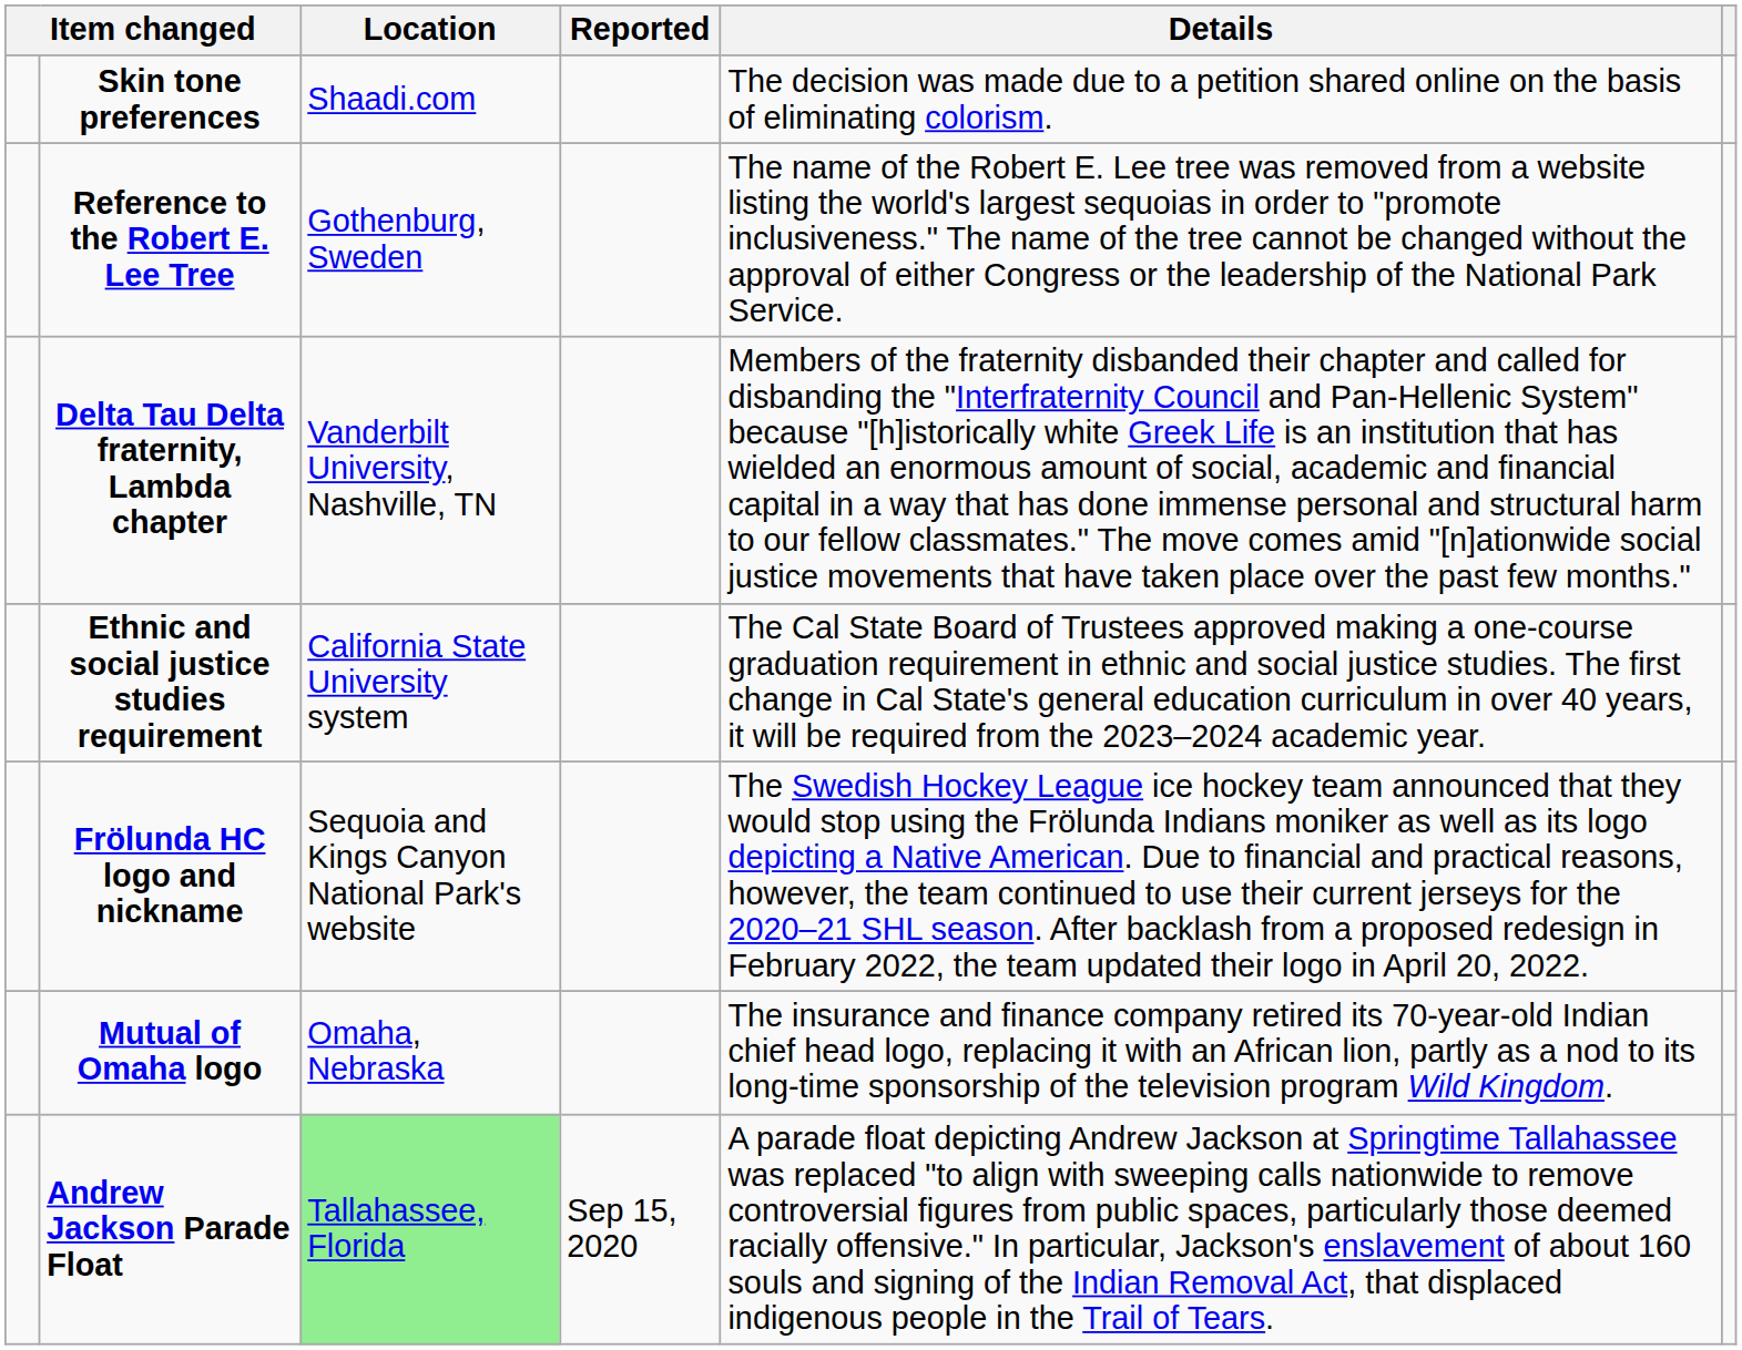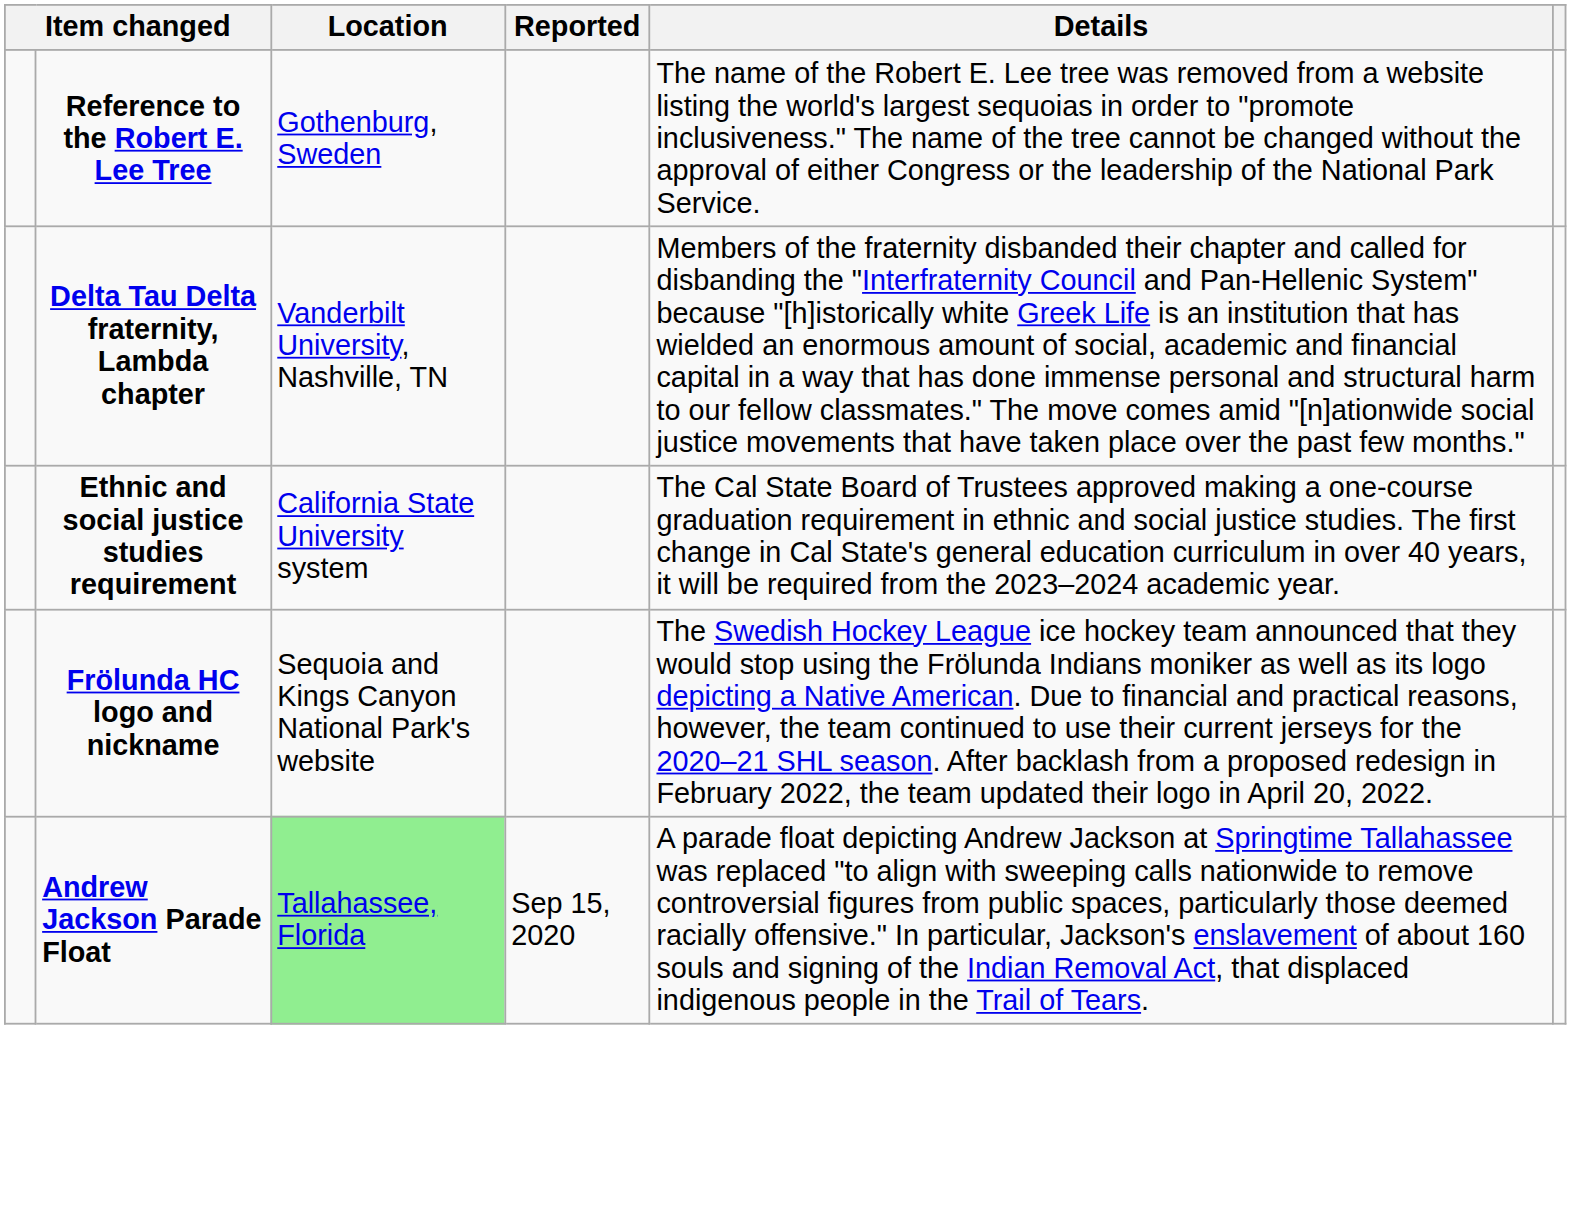- row: Skin tone preferences | Shaadi.com | The decision was made due to a petition shared online on the basis of eliminating colorism.
- row: Mutual of Omaha logo | Omaha, Nebraska | The insurance and finance company retired its 70-year-old Indian chief head logo, replacing it with an African lion, partly as a nod to its long-time sponsorship of the television program Wild Kingdom.
